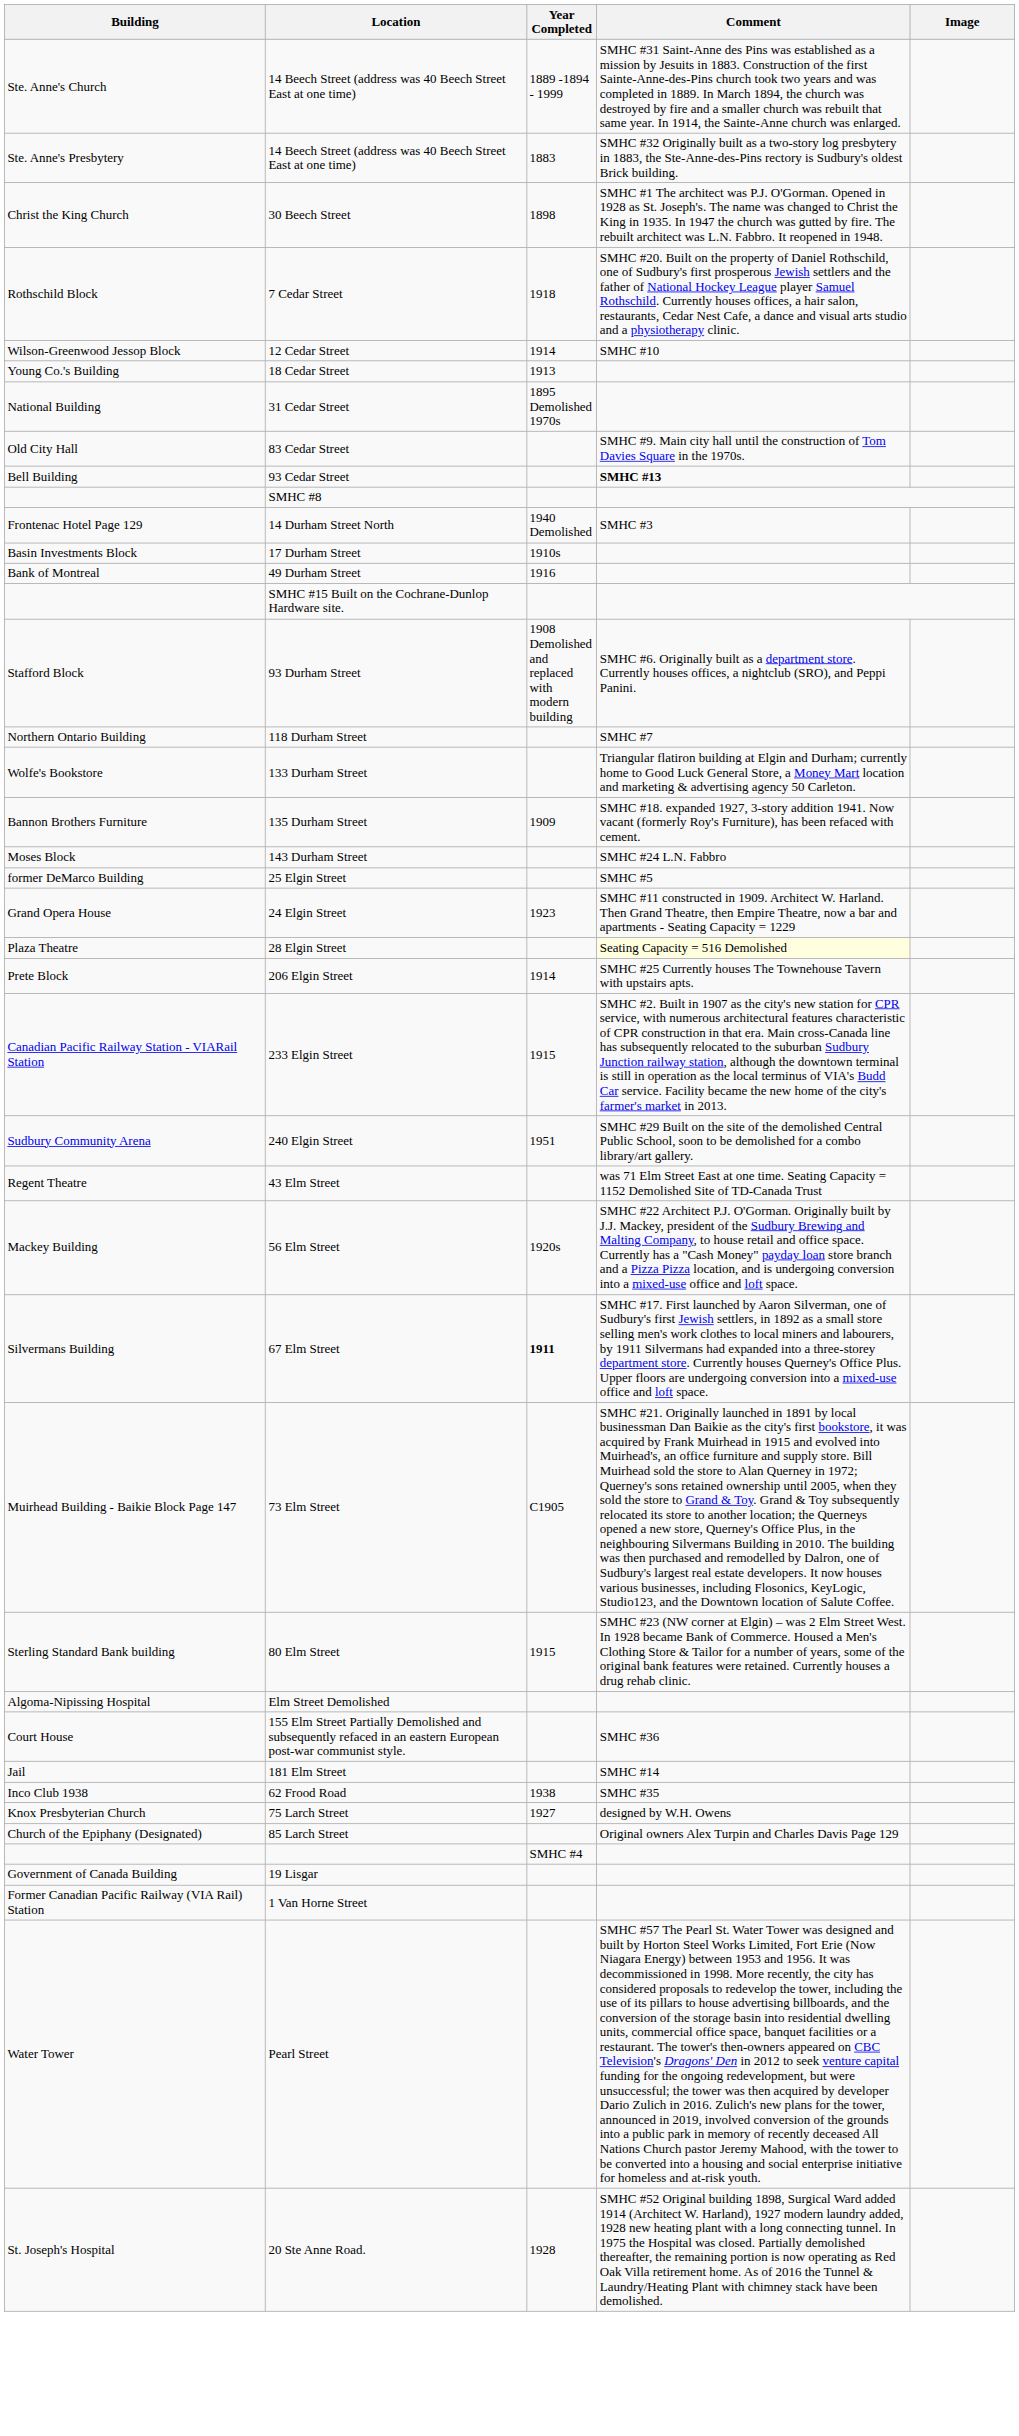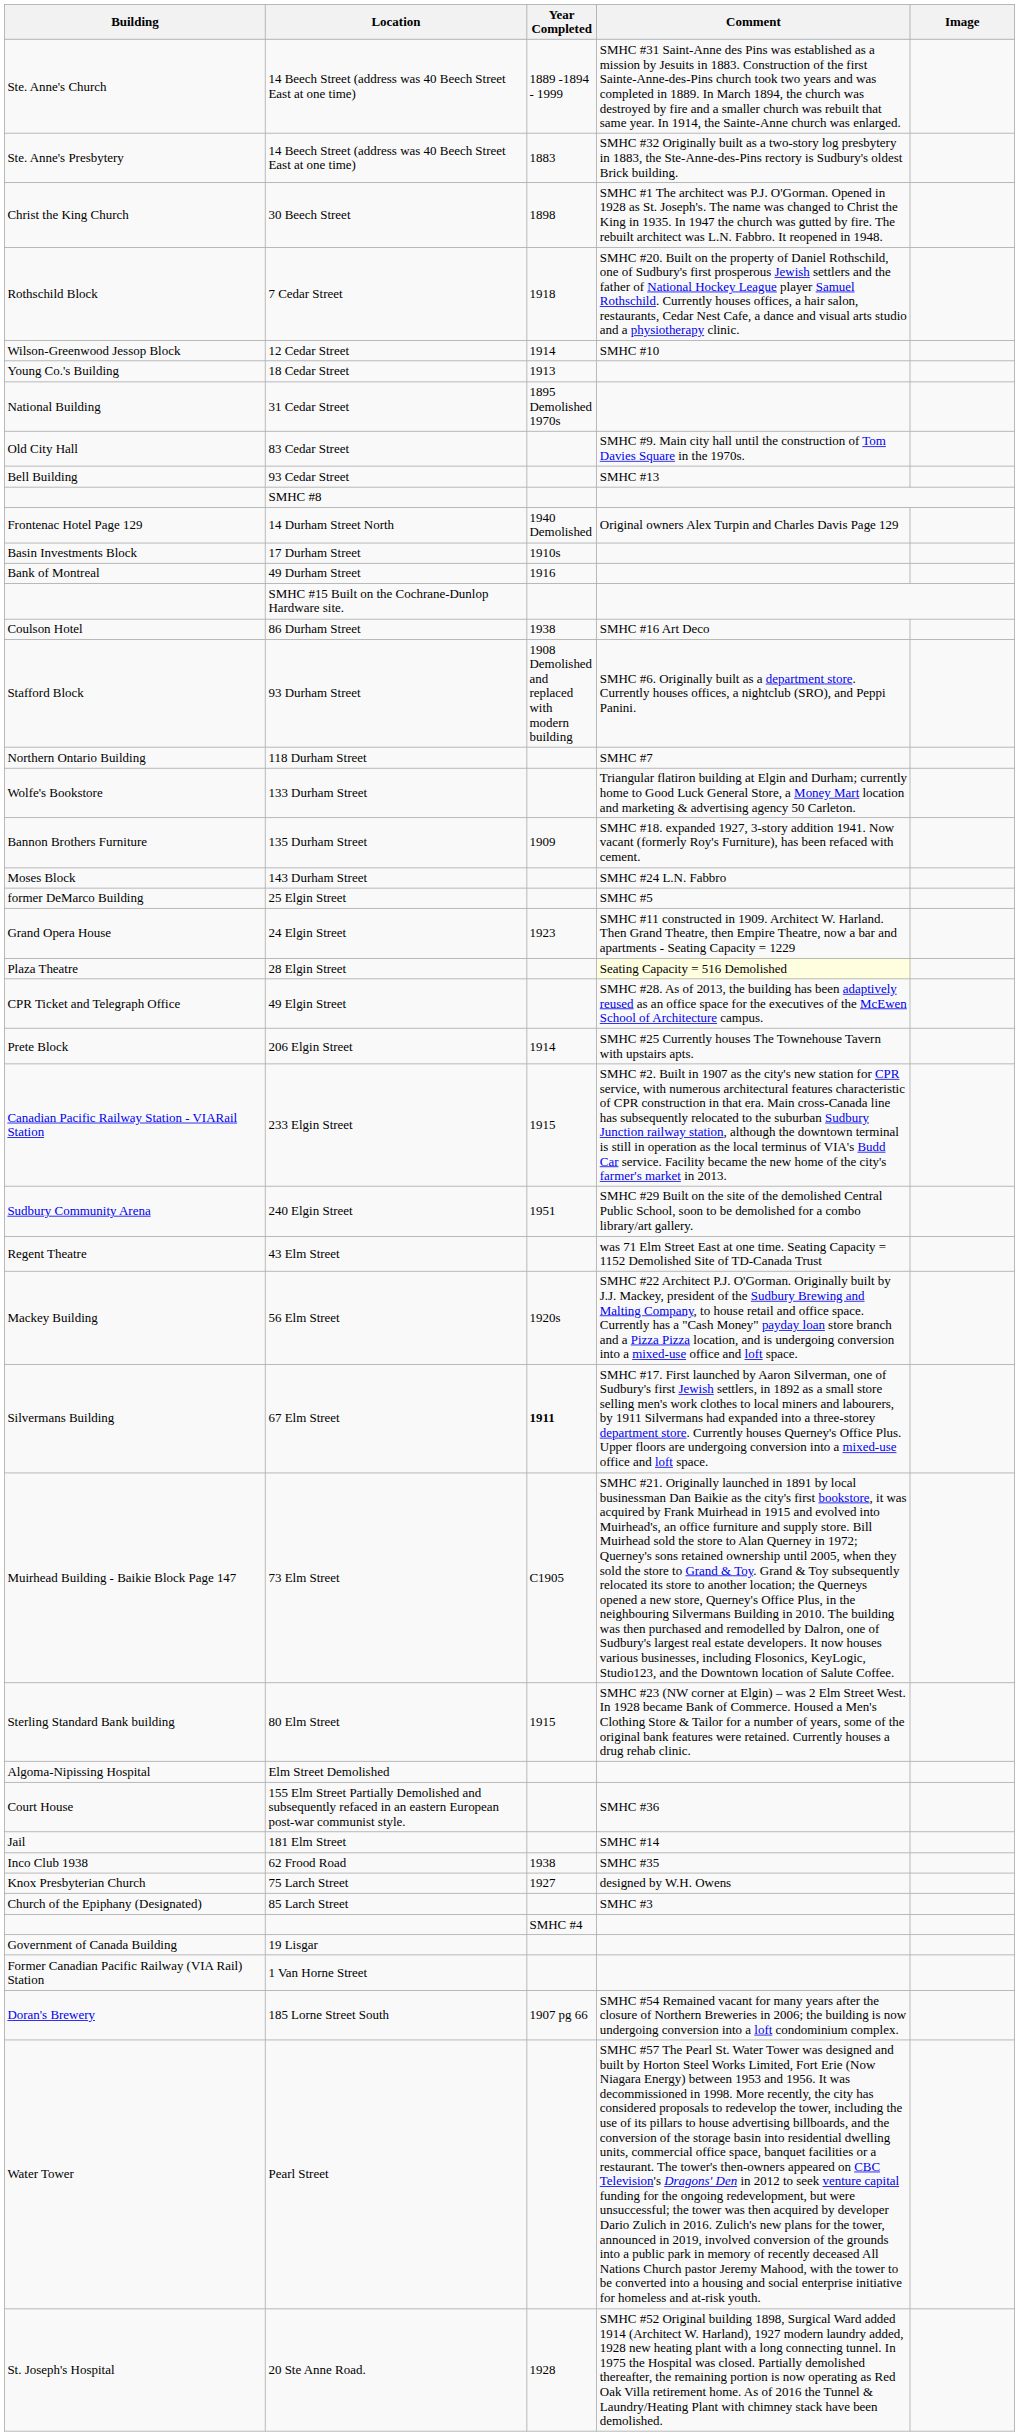93 Cedar Street | Comment: bold -> normal
14 Durham Street North | Comment: SMHC #3 -> Original owners Alex Turpin and Charles Davis Page 129
+ row: Coulson Hotel | 86 Durham Street | 1938 | SMHC #16 Art Deco
+ row: CPR Ticket and Telegraph Office | 49 Elgin Street | SMHC #28. As of 2013, the building has been adaptively reused as an office space for the executives of the McEwen School of Architecture campus.
85 Larch Street | Comment: Original owners Alex Turpin and Charles Davis Page 129 -> SMHC #3
+ row: Doran's Brewery | 185 Lorne Street South | 1907 pg 66 | SMHC #54 Remained vacant for many years after the closure of Northern Breweries in 2006; the building is now undergoing conversion into a loft condominium complex.
